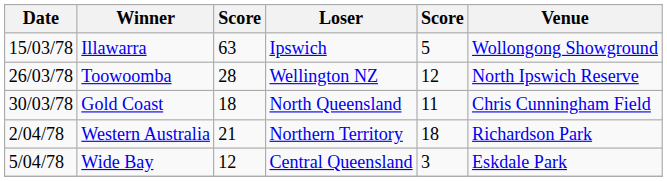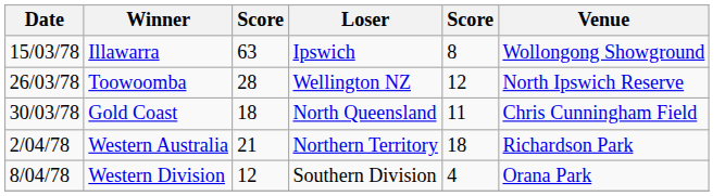Illawarra | column 5: 5 -> 8
- row: 5/04/78 | Wide Bay | 12 | Central Queensland | 3 | Eskdale Park
+ row: 8/04/78 | Western Division | 12 | Southern Division | 4 | Orana Park
